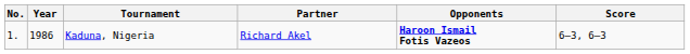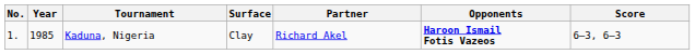+ column: Surface | Clay
Kaduna, Nigeria | Year: 1986 -> 1985
